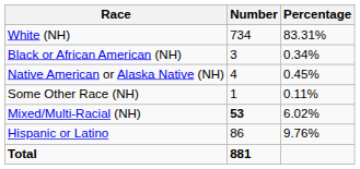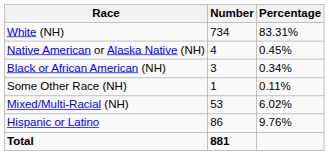rows swapped: Black or African American (NH) <-> Native American or Alaska Native (NH)
Mixed/Multi-Racial (NH) | Number: bold -> normal
